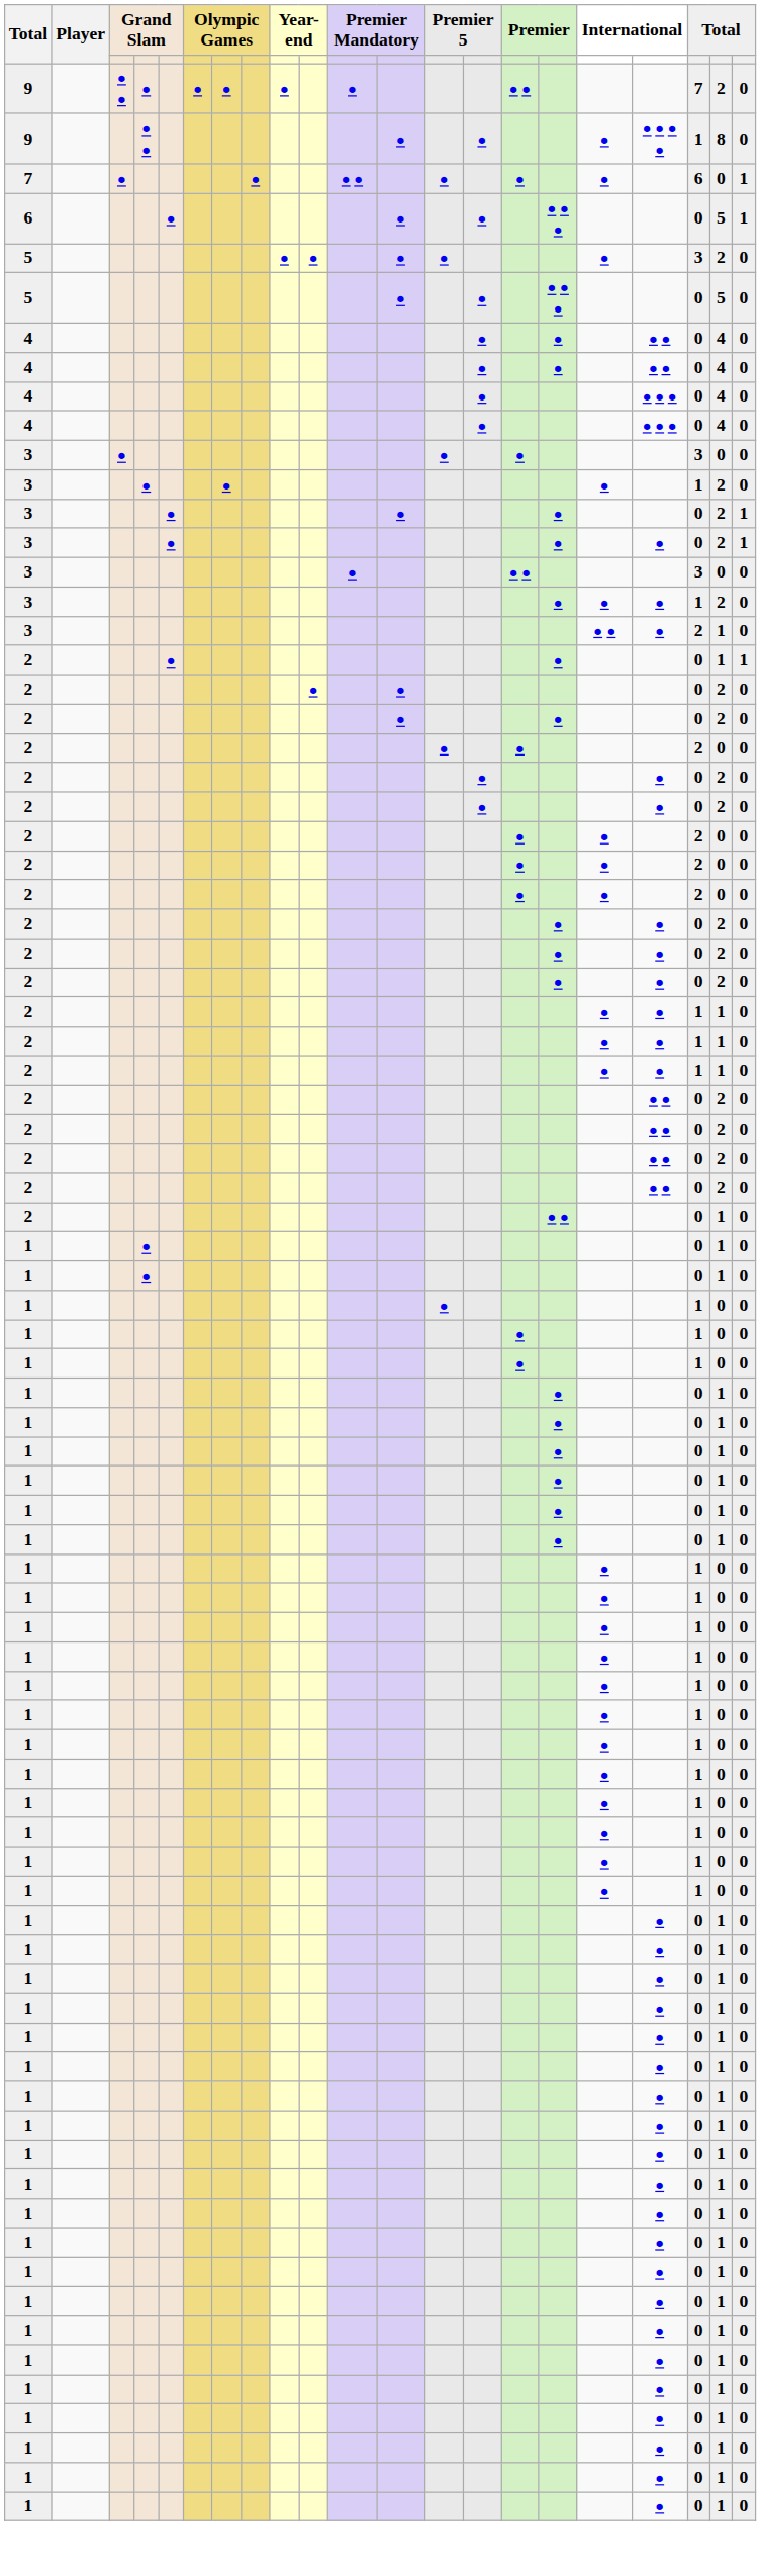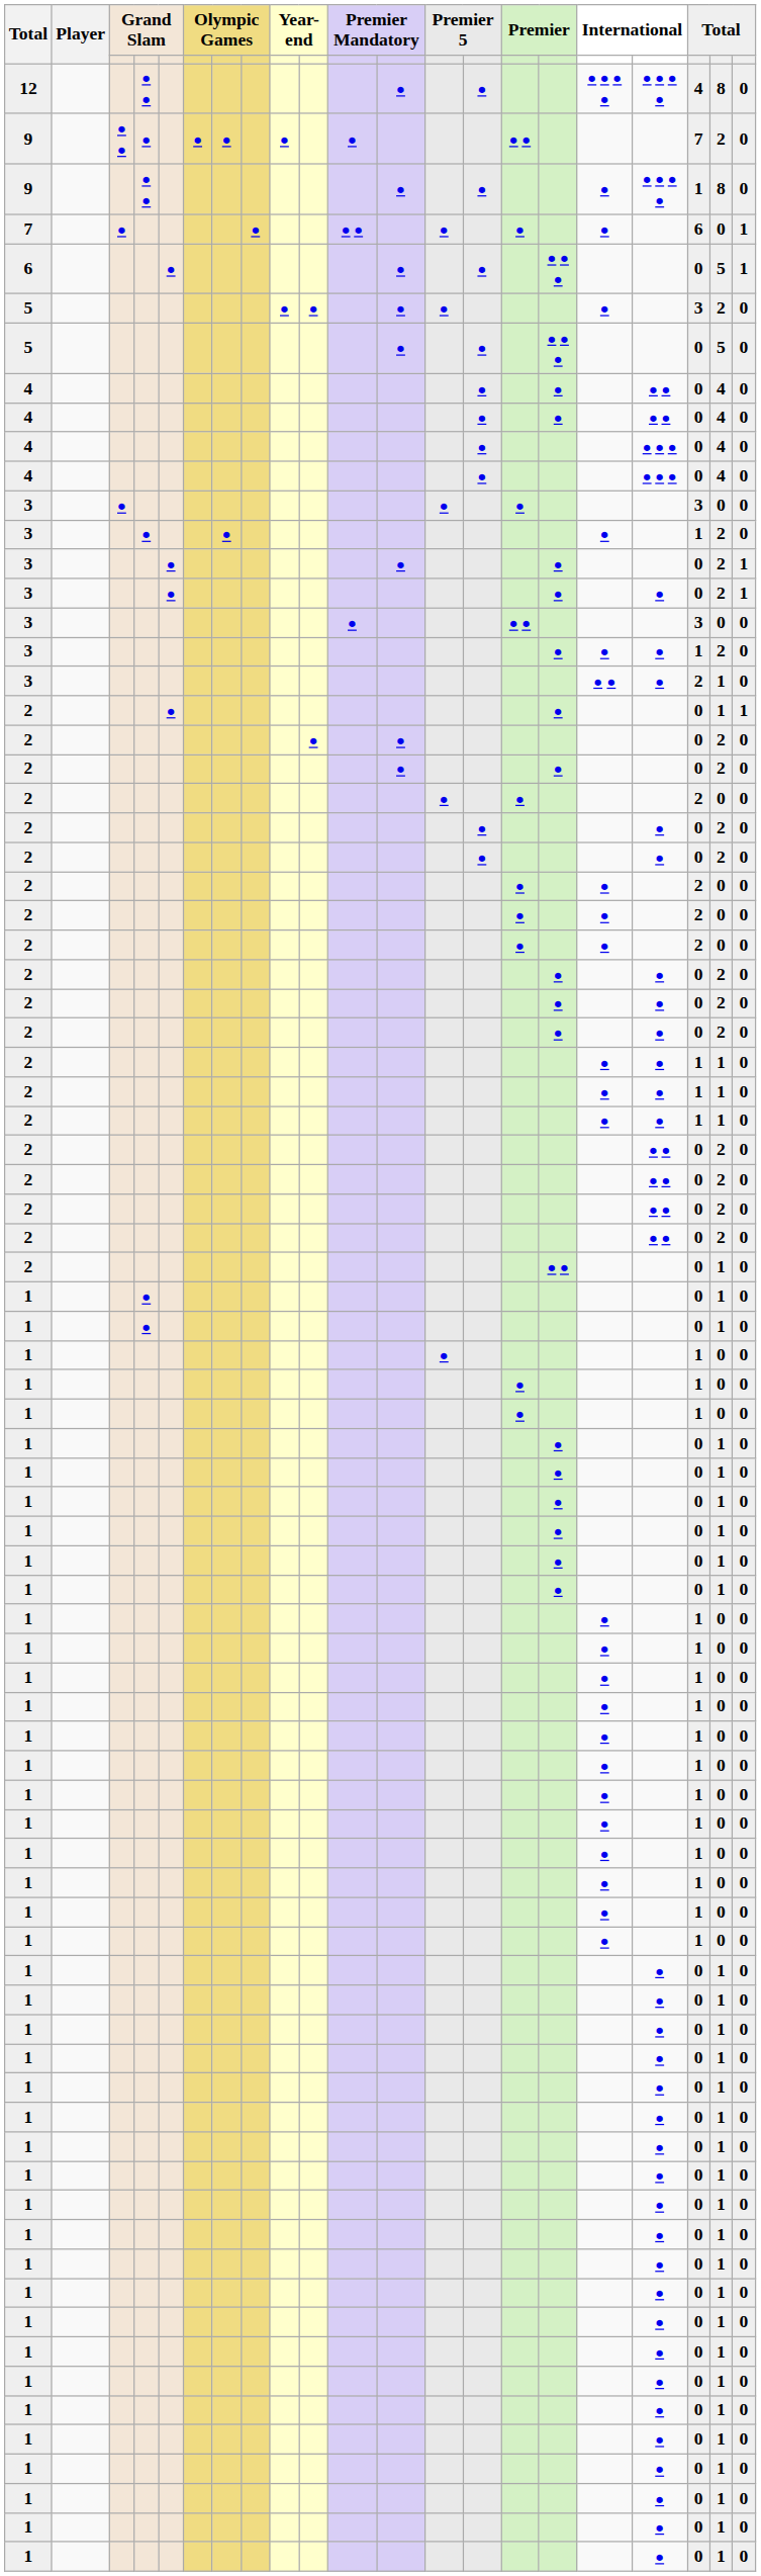+ row: 12 | ● ● | ● | ● | ● ● ● ● | ● ● ● ● | 4 | 8 | 0
